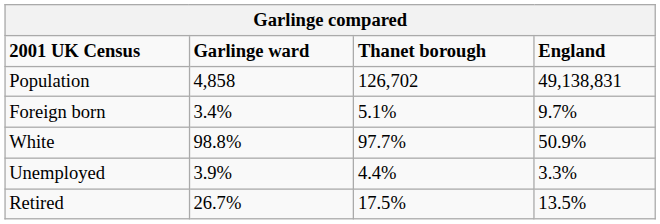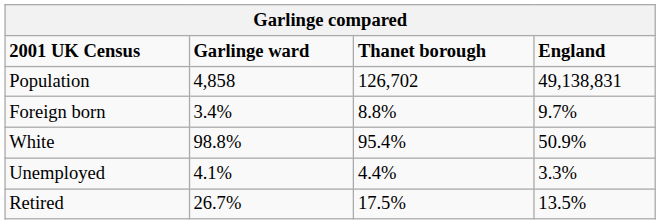Foreign born | Thanet borough: 5.1% -> 8.8%
White | Thanet borough: 97.7% -> 95.4%
Unemployed | Garlinge ward: 3.9% -> 4.1%
